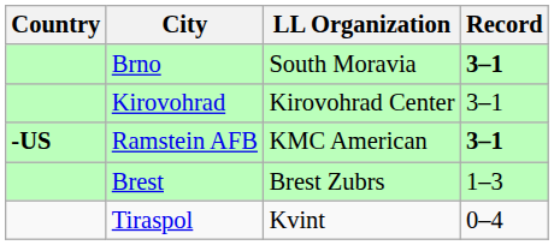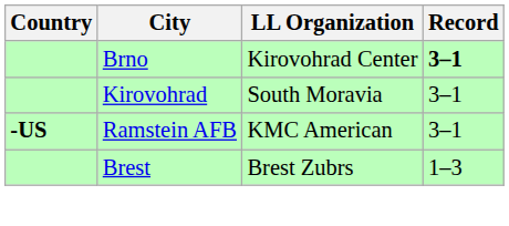Brno | LL Organization: South Moravia -> Kirovohrad Center
Kirovohrad | LL Organization: Kirovohrad Center -> South Moravia
Ramstein AFB | Record: bold -> normal
- row: Tiraspol | Kvint | 0–4
